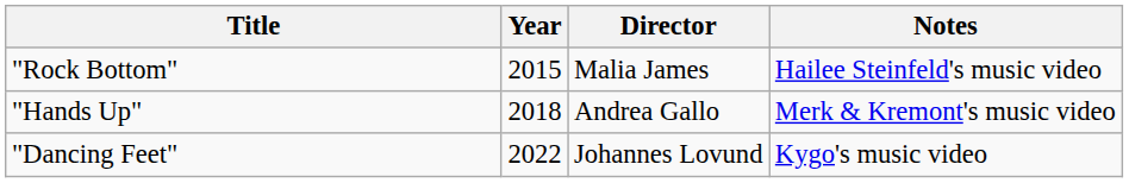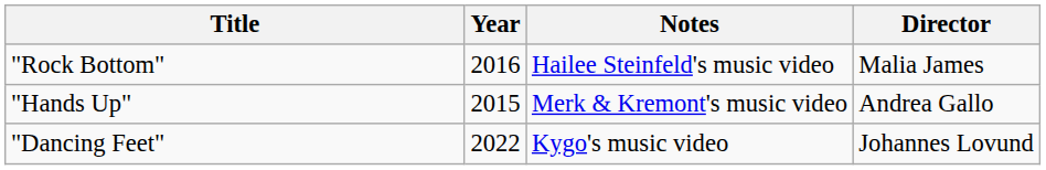columns swapped: Director <-> Notes
"Rock Bottom" | Year: 2015 -> 2016
"Hands Up" | Year: 2018 -> 2015
